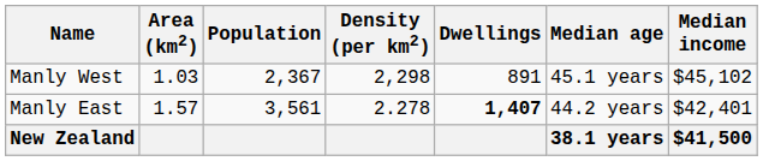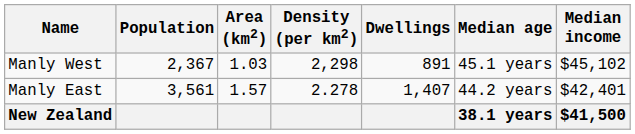columns swapped: Area (km2) <-> Population
Manly East | Dwellings: bold -> normal
